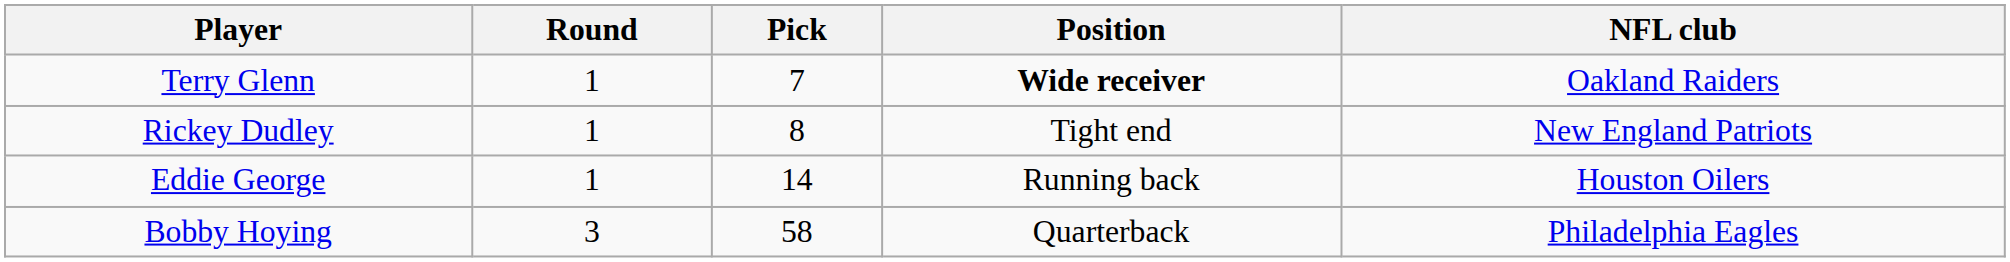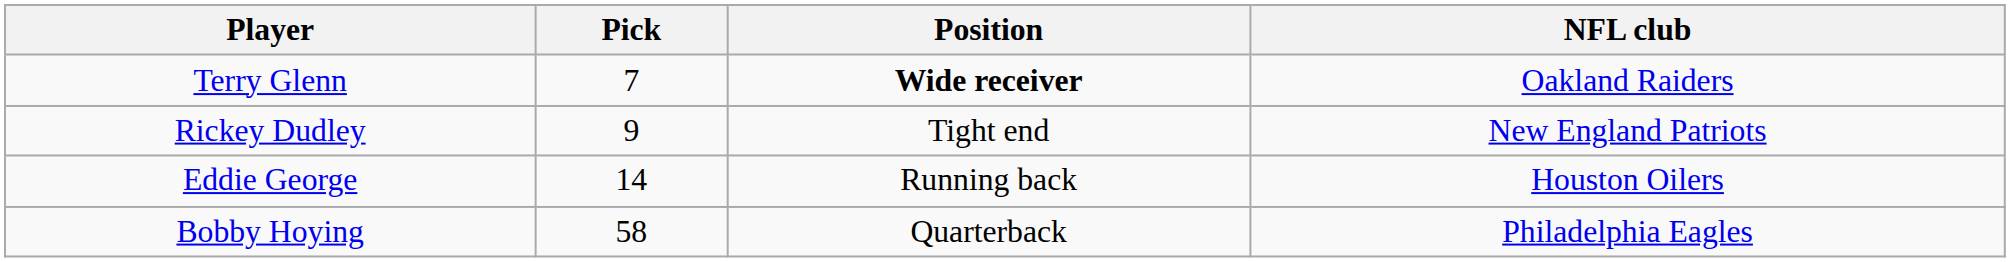- column: Round | 1 | 1 | 1 | 3
Rickey Dudley | Pick: 8 -> 9
